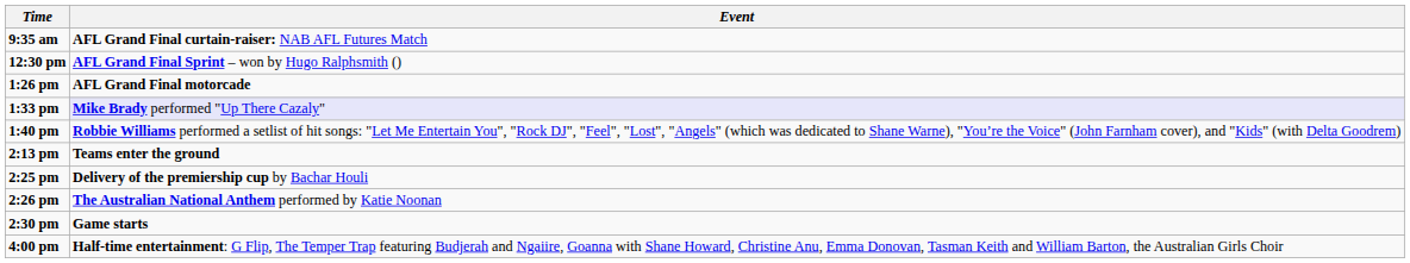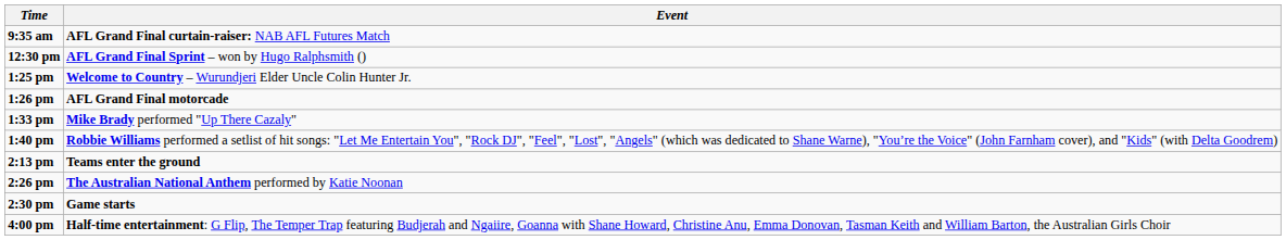+ row: 1:25 pm | Welcome to Country – Wurundjeri Elder Uncle Colin Hunter Jr.
1:33 pm | Event: lavender background -> no background
- row: 2:25 pm | Delivery of the premiership cup by Bachar Houli
